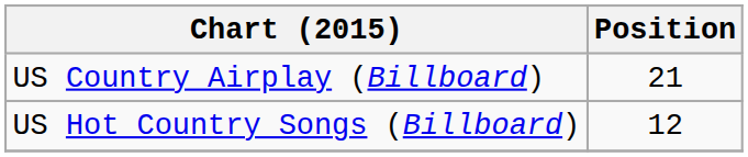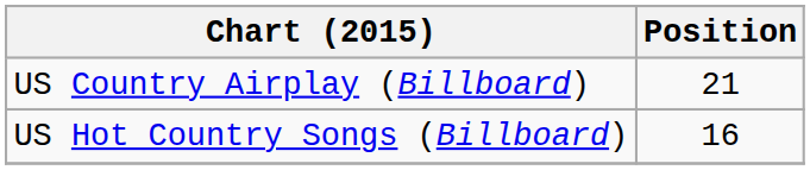US Hot Country Songs (Billboard) | Position: 12 -> 16
